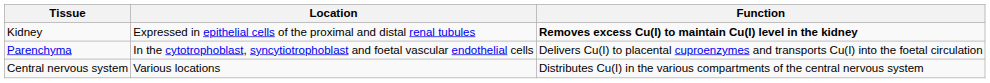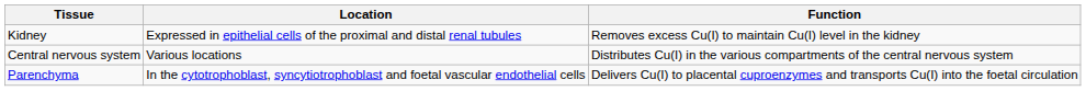Kidney | Function: bold -> normal
rows swapped: Parenchyma <-> Central nervous system
